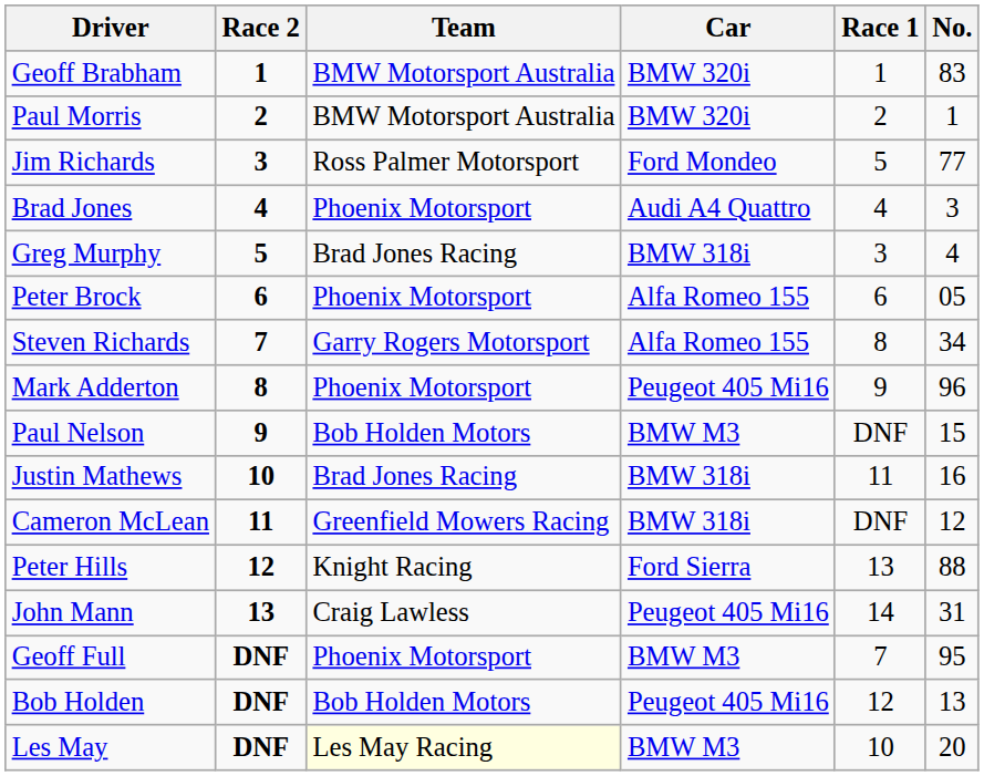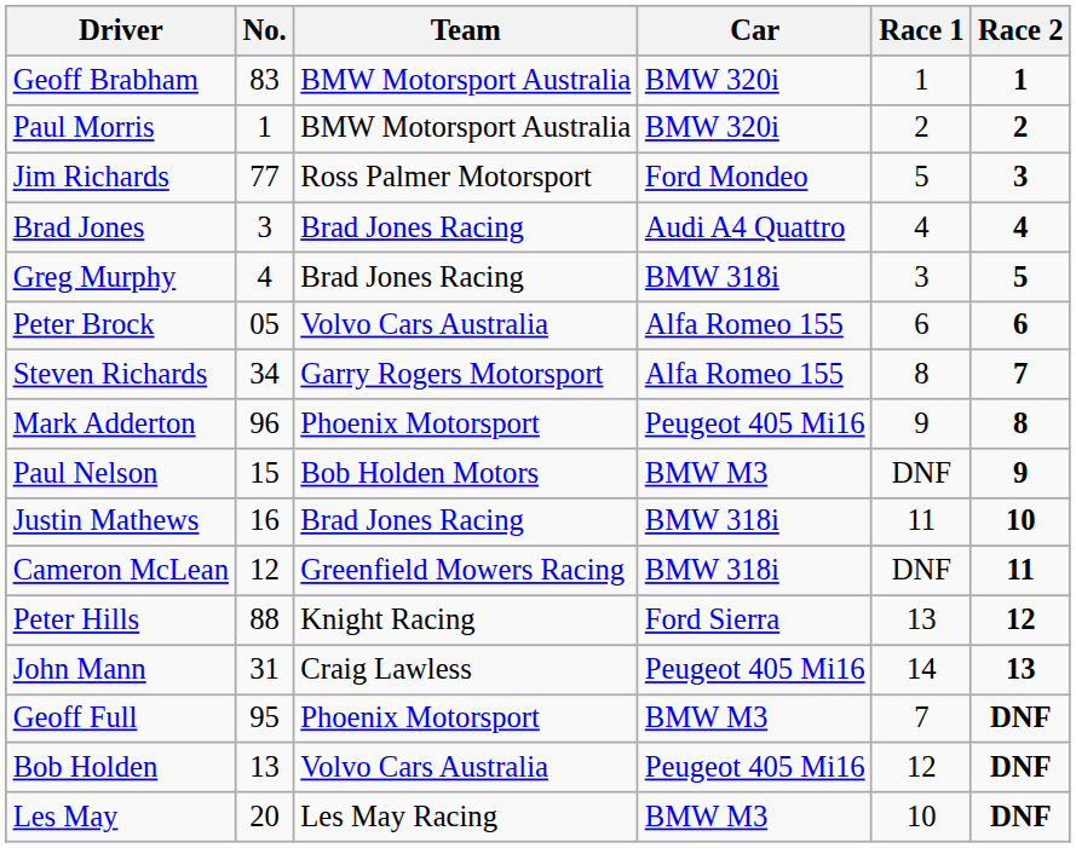columns swapped: No. <-> Race 2
Brad Jones | Team: Phoenix Motorsport -> Brad Jones Racing
Peter Brock | Team: Phoenix Motorsport -> Volvo Cars Australia
Bob Holden | Team: Bob Holden Motors -> Volvo Cars Australia
Les May | Team: lightyellow background -> no background
